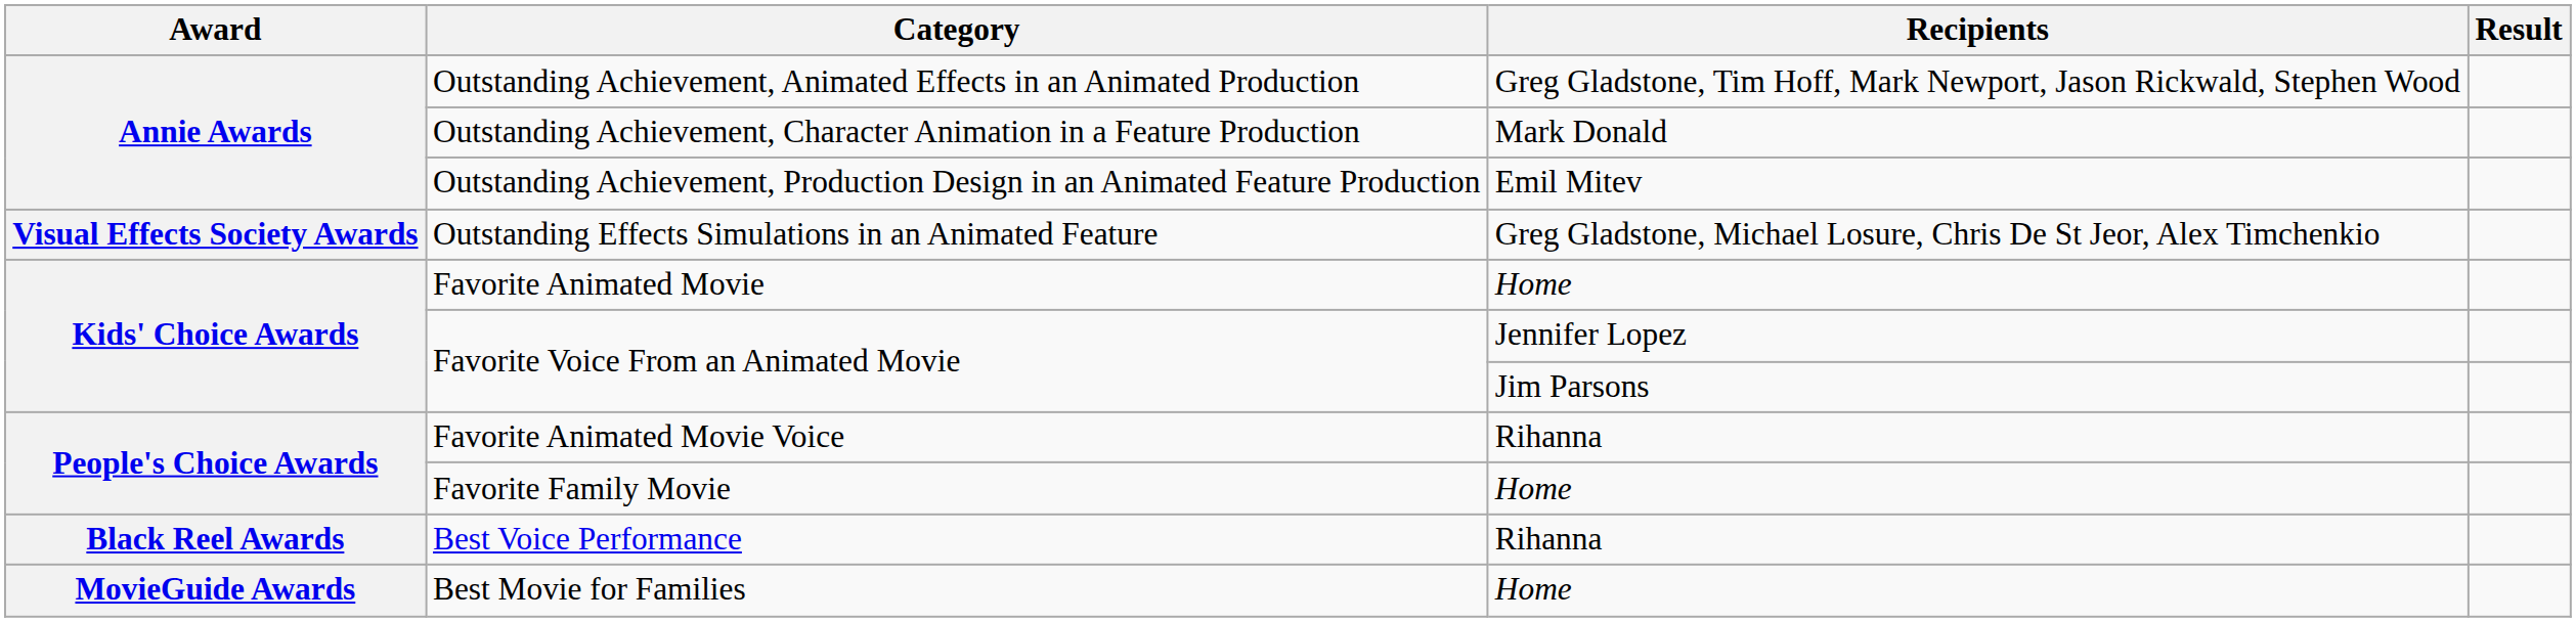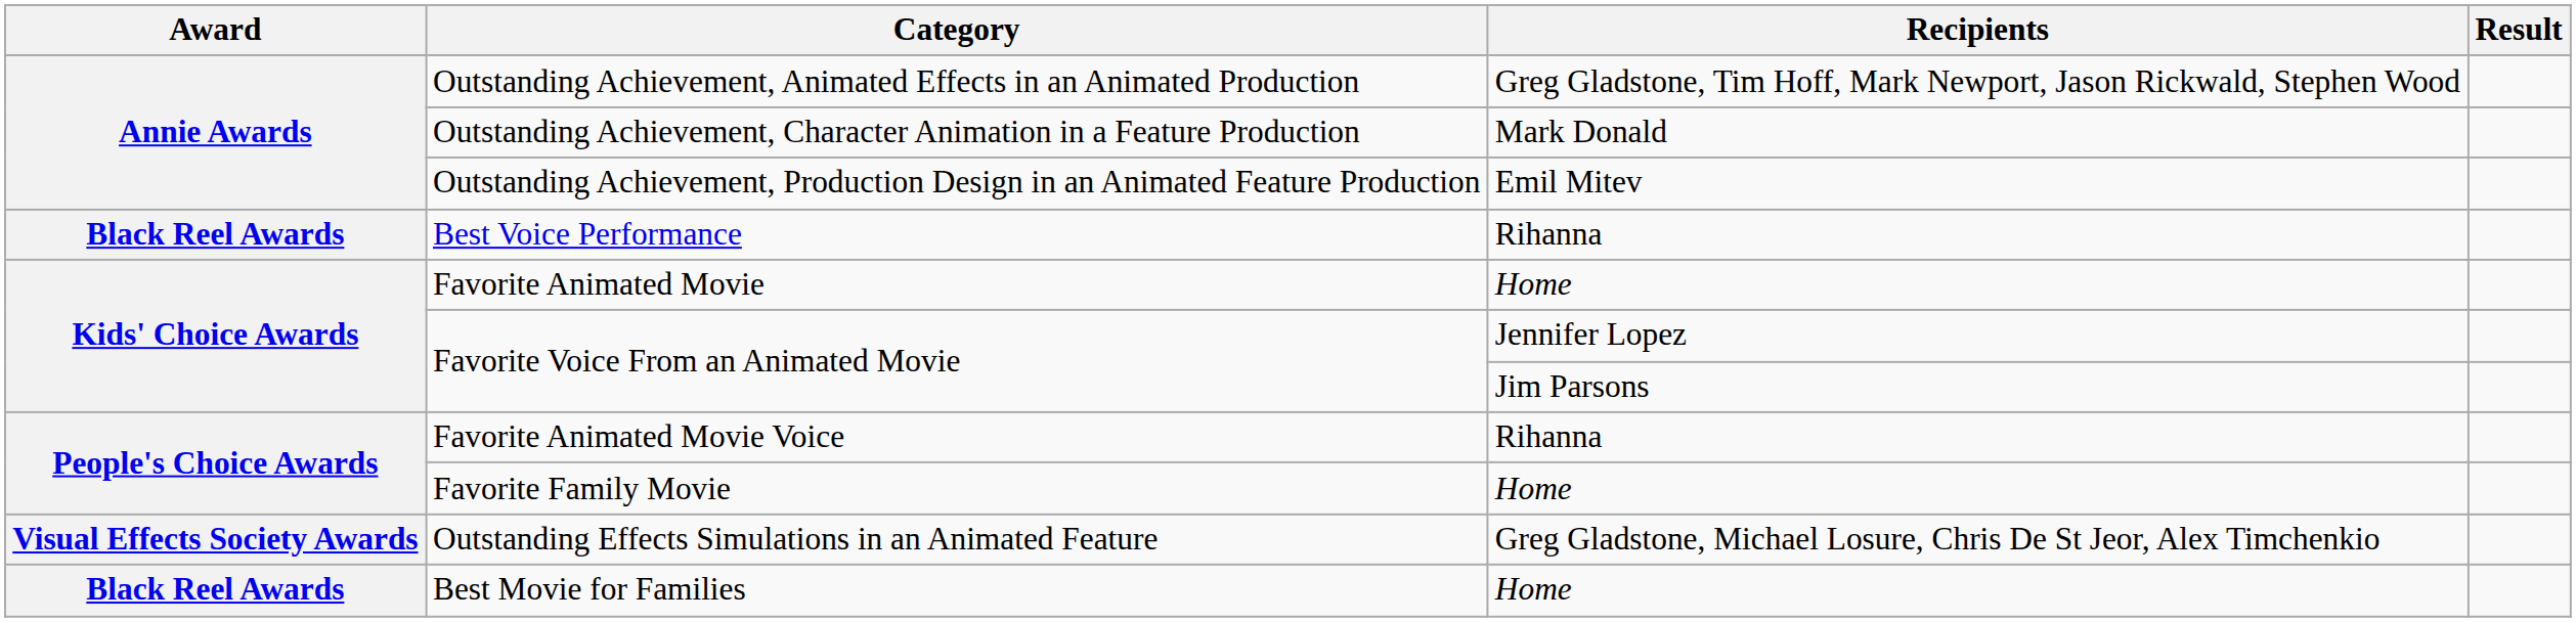rows swapped: Best Voice Performance <-> Outstanding Effects Simulations in an Animated Feature
Best Movie for Families | Award: MovieGuide Awards -> Black Reel Awards
